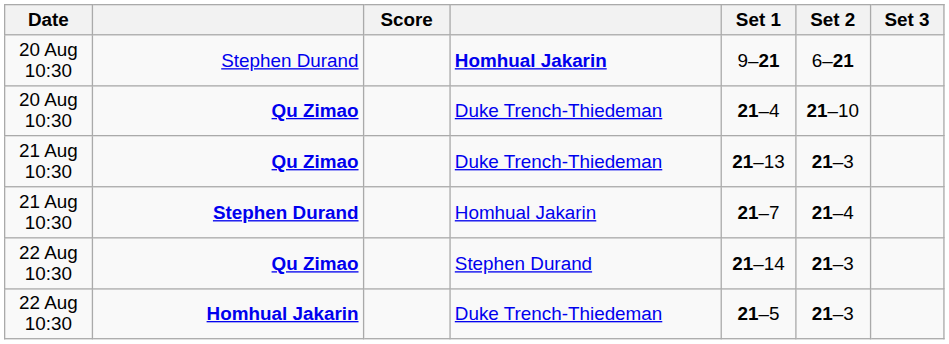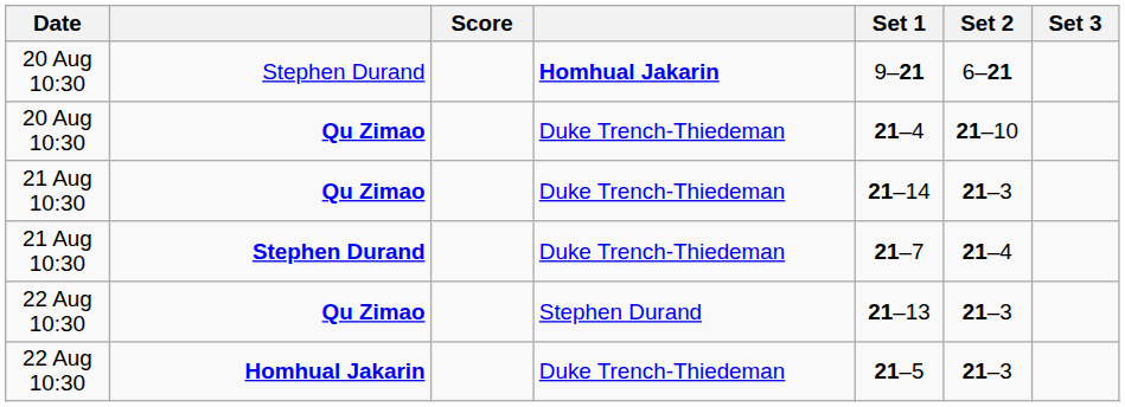21 Aug 10:30 / Qu Zimao | Set 1: 21–13 -> 21–14
21 Aug 10:30 / Stephen Durand | column 4: Homhual Jakarin -> Duke Trench-Thiedeman
22 Aug 10:30 / Qu Zimao | Set 1: 21–14 -> 21–13
